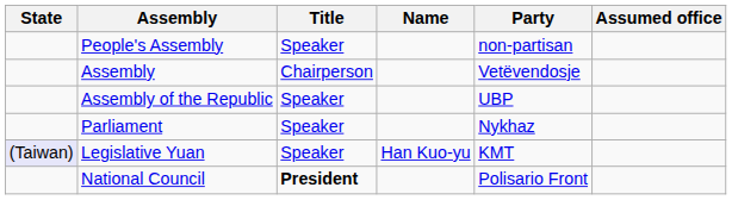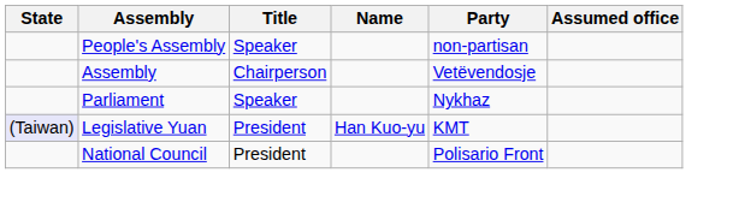- row: Assembly of the Republic | Speaker | UBP
Legislative Yuan | Title: Speaker -> President
National Council | Title: bold -> normal
